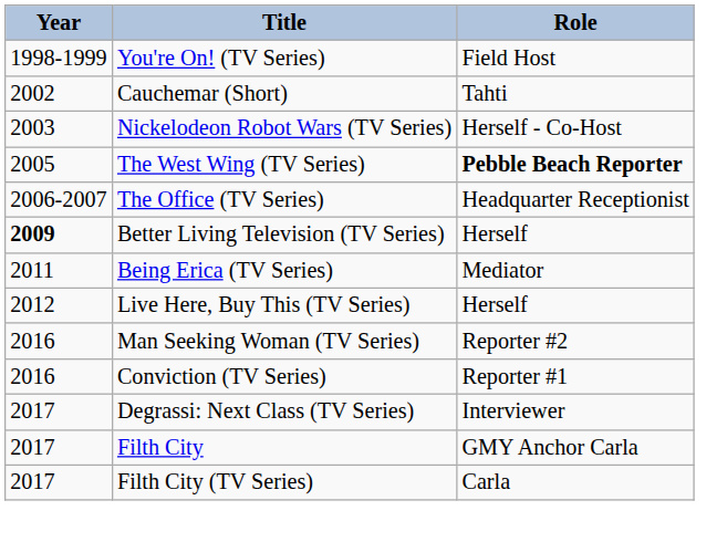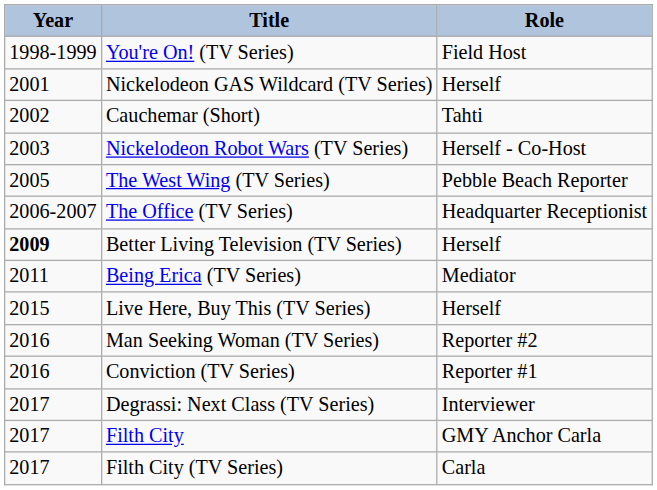+ row: 2001 | Nickelodeon GAS Wildcard (TV Series) | Herself
The West Wing (TV Series) | Role: bold -> normal
Live Here, Buy This (TV Series) | Year: 2012 -> 2015
